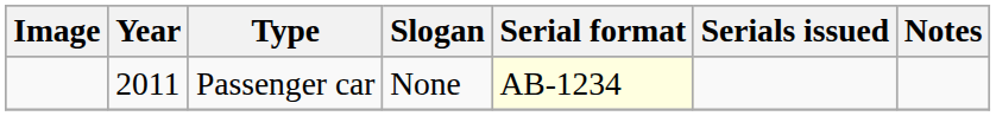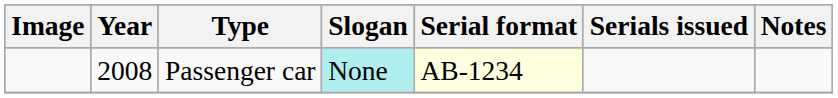Passenger car | Year: 2011 -> 2008
Passenger car | Slogan: no background -> paleturquoise background
